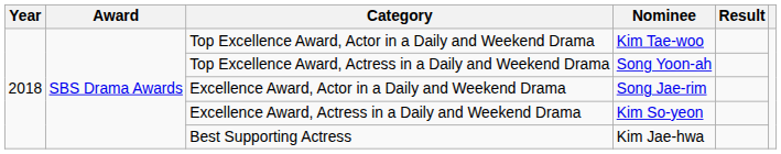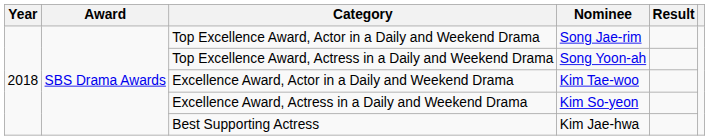Top Excellence Award, Actor in a Daily and Weekend Drama | Nominee: Kim Tae-woo -> Song Jae-rim
Excellence Award, Actor in a Daily and Weekend Drama | Nominee: Song Jae-rim -> Kim Tae-woo
